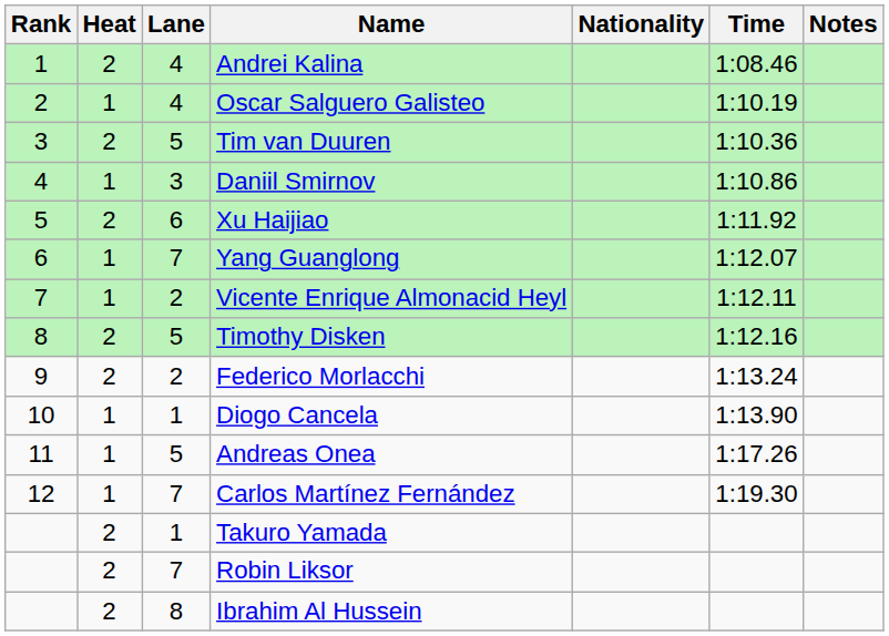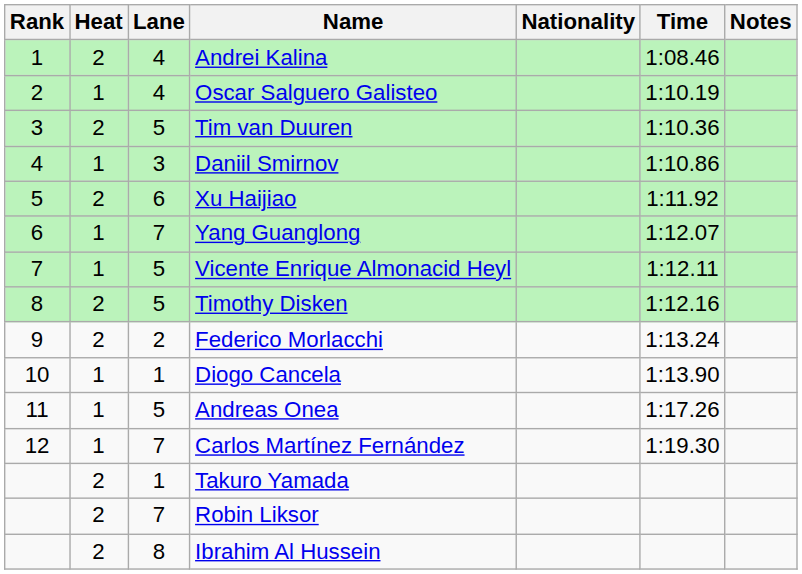Vicente Enrique Almonacid Heyl | Lane: 2 -> 5
